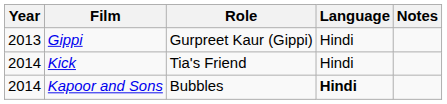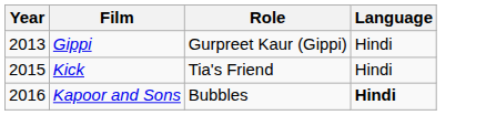- column: Notes
Kick | Year: 2014 -> 2015
Kapoor and Sons | Year: 2014 -> 2016
